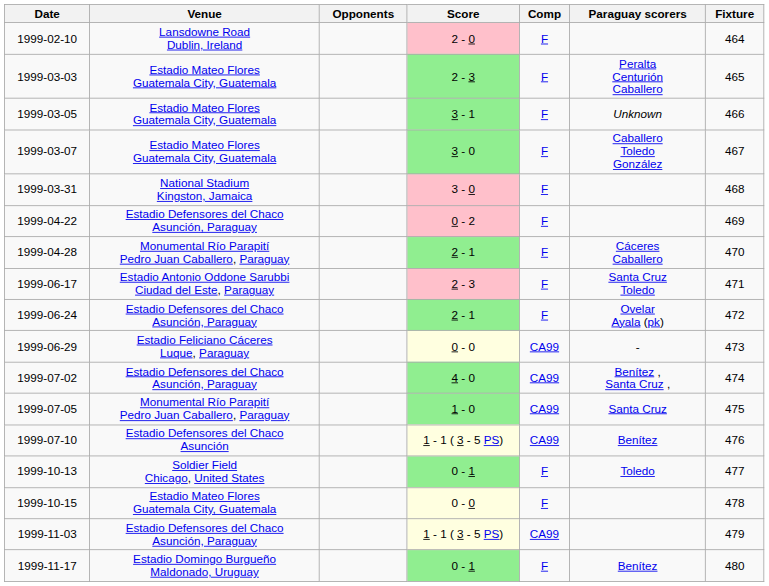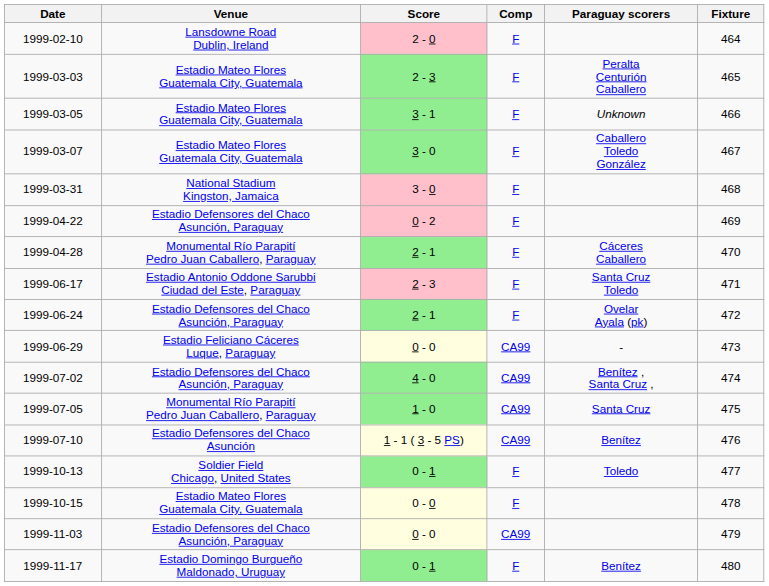- column: Opponents
1999-11-03 | Score: 1 - 1 ( 3 - 5 PS) -> 0 - 0
